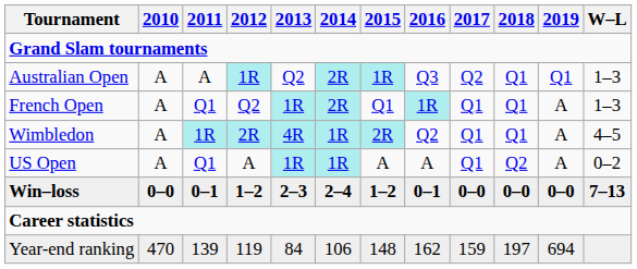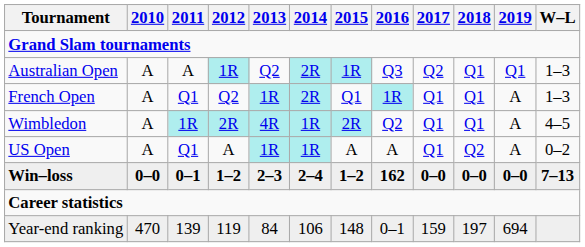Win–loss | 2016: 0–1 -> 162
Year-end ranking | 2016: 162 -> 0–1
